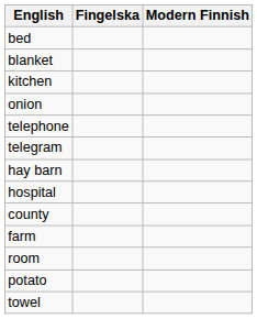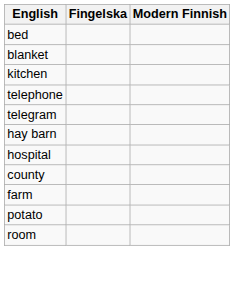- row: onion
rows swapped: room <-> potato
- row: towel
